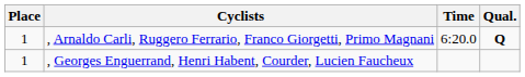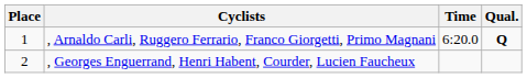, Georges Enguerrand, Henri Habent, Courder, Lucien Faucheux | Place: 1 -> 2
